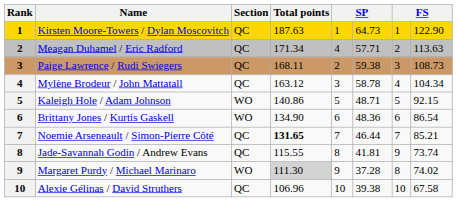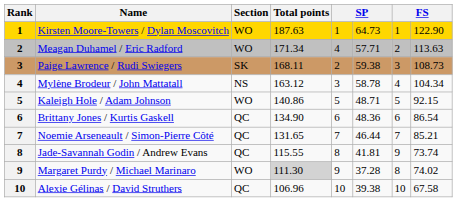Kirsten Moore-Towers / Dylan Moscovitch | Section: QC -> WO
Meagan Duhamel / Eric Radford | Section: QC -> WO
Paige Lawrence / Rudi Swiegers | Section: QC -> SK
Mylène Brodeur / John Mattatall | Section: QC -> NS
Brittany Jones / Kurtis Gaskell | Section: WO -> QC
Noemie Arseneault / Simon-Pierre Côté | Total points: bold -> normal
